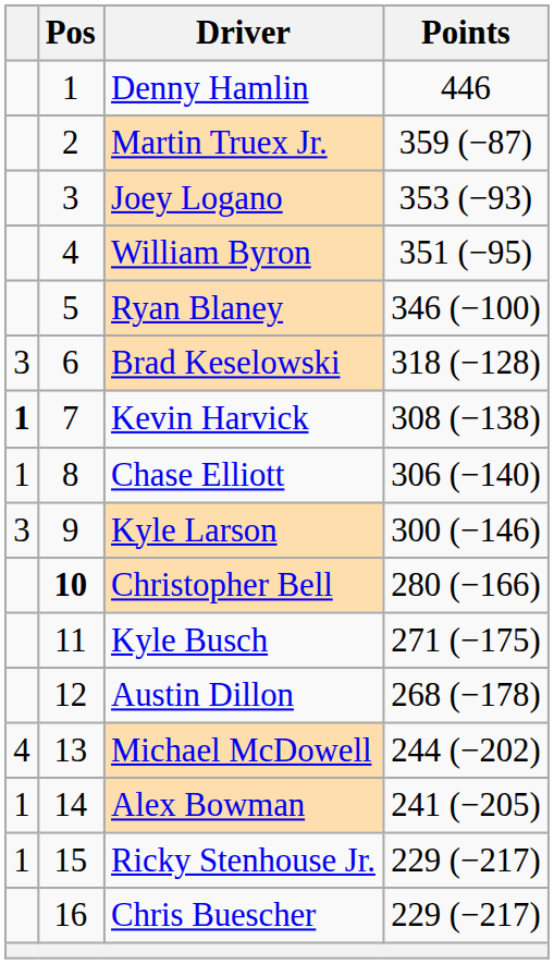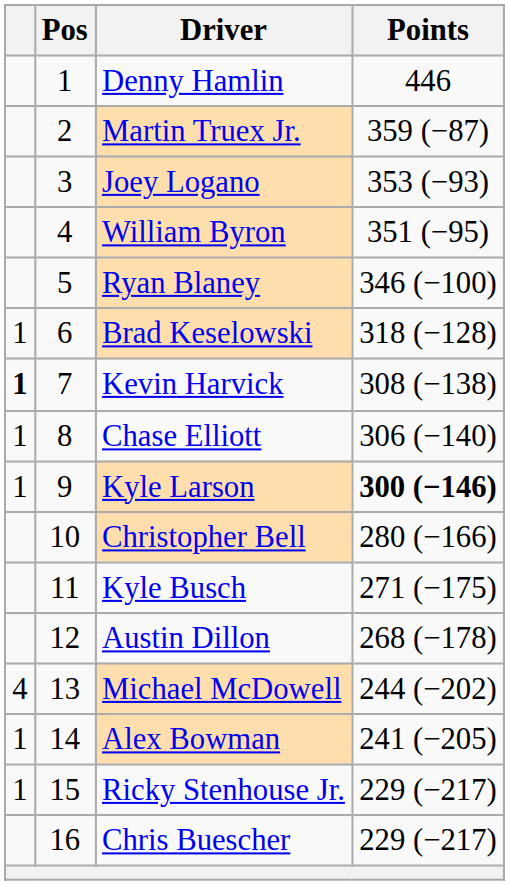Brad Keselowski | column 1: 3 -> 1
Kyle Larson | column 1: 3 -> 1
Kyle Larson | Points: normal -> bold
Christopher Bell | Pos: bold -> normal
